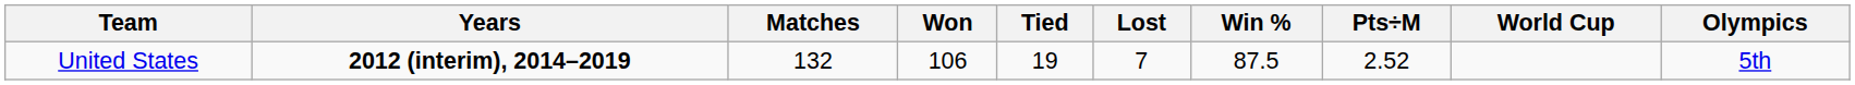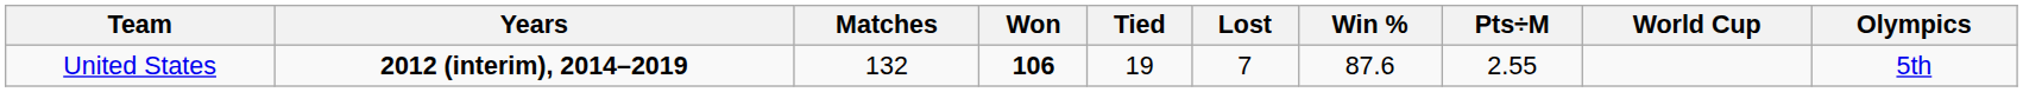United States | Won: normal -> bold
United States | Win %: 87.5 -> 87.6
United States | Pts÷M: 2.52 -> 2.55
